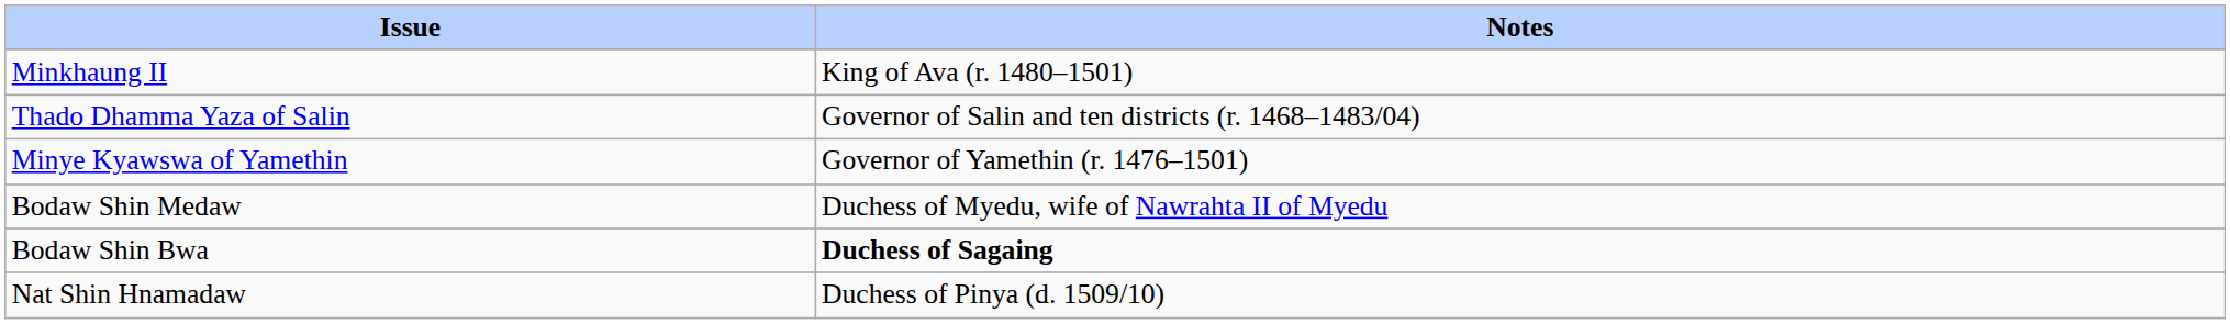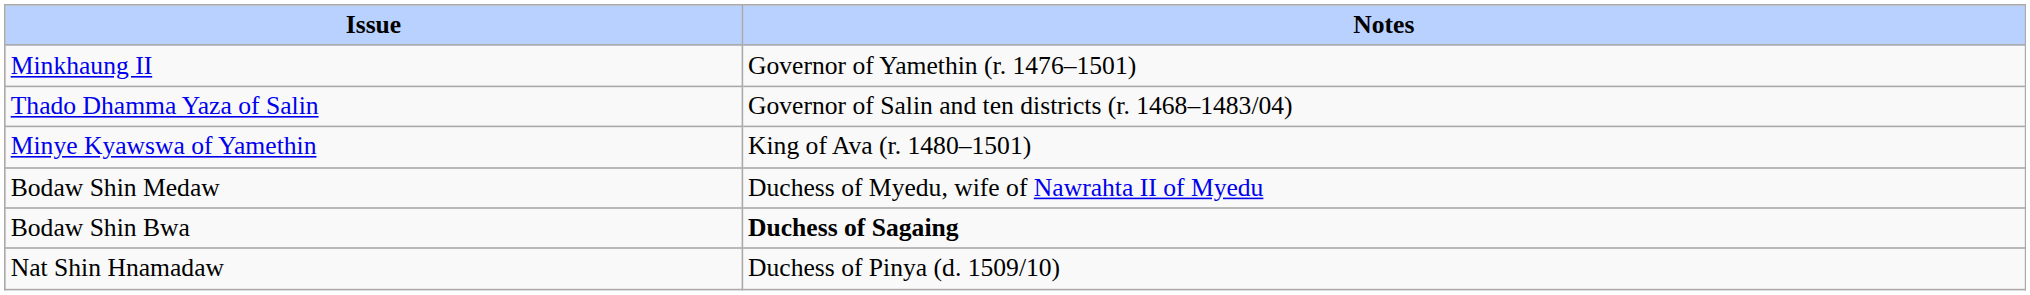Minkhaung II | Notes: King of Ava (r. 1480–1501) -> Governor of Yamethin (r. 1476–1501)
Minye Kyawswa of Yamethin | Notes: Governor of Yamethin (r. 1476–1501) -> King of Ava (r. 1480–1501)
